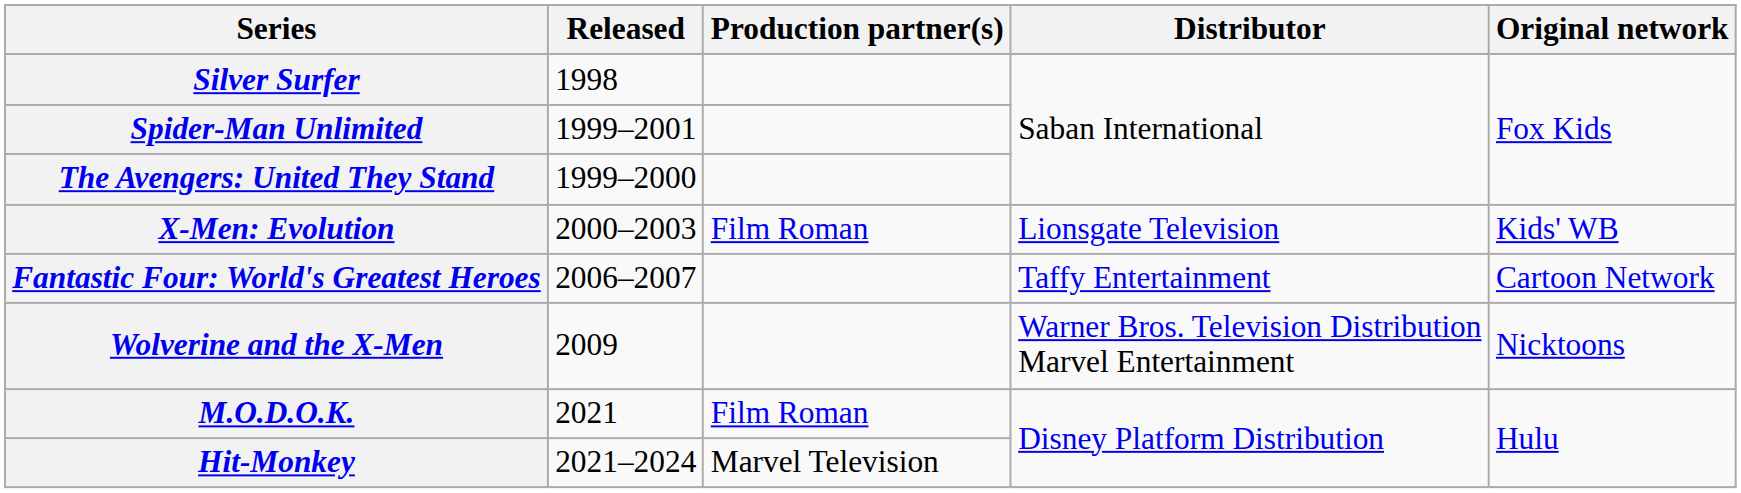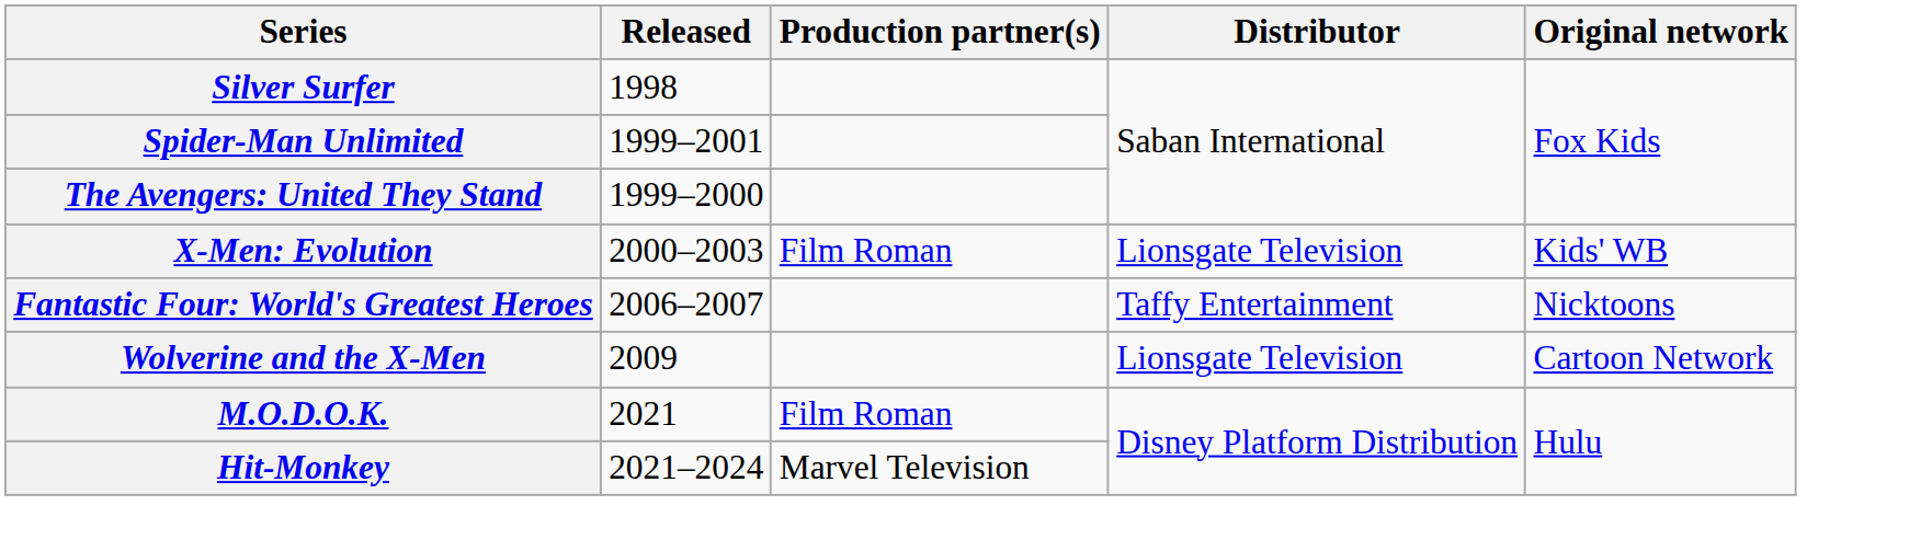Fantastic Four: World's Greatest Heroes | Original network: Cartoon Network -> Nicktoons
Wolverine and the X-Men | Distributor: Warner Bros. Television Distribution Marvel Entertainment -> Lionsgate Television
Wolverine and the X-Men | Original network: Nicktoons -> Cartoon Network
